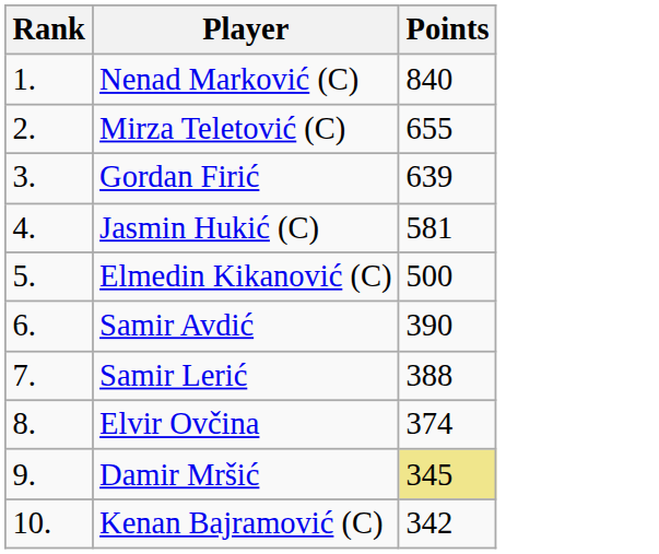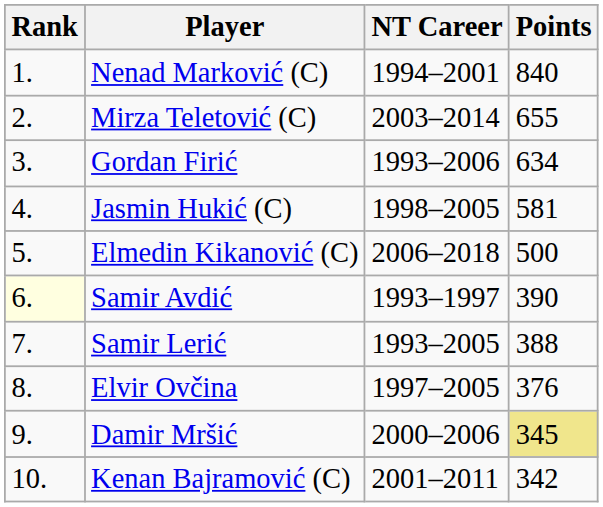+ column: NT Career | 1994–2001 | 2003–2014 | 1993–2006 | 1998–2005 | 2006–2018 | 1993–1997 | 1993–2005 | 1997–2005 | 2000–2006 | 2001–2011
Gordan Firić | Points: 639 -> 634
Samir Avdić | Rank: no background -> lightyellow background
Elvir Ovčina | Points: 374 -> 376
